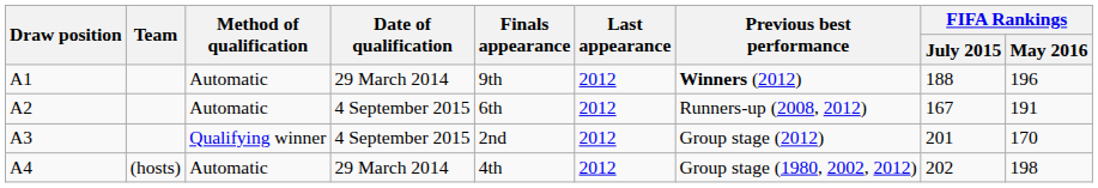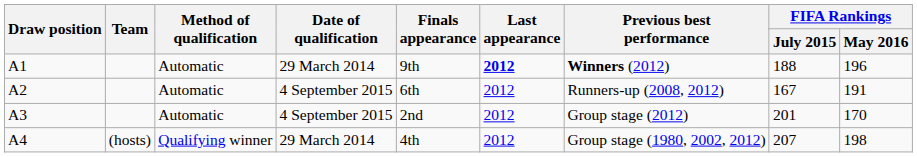A1 | Last appearance: normal -> bold
A3 | Method of qualification: Qualifying winner -> Automatic
A4 | Method of qualification: Automatic -> Qualifying winner
A4 | FIFA Rankings / July 2015: 202 -> 207
